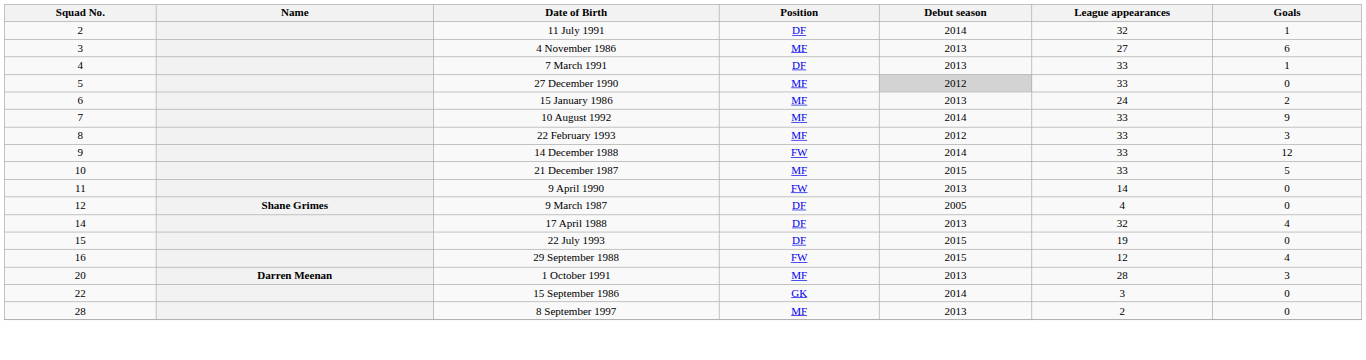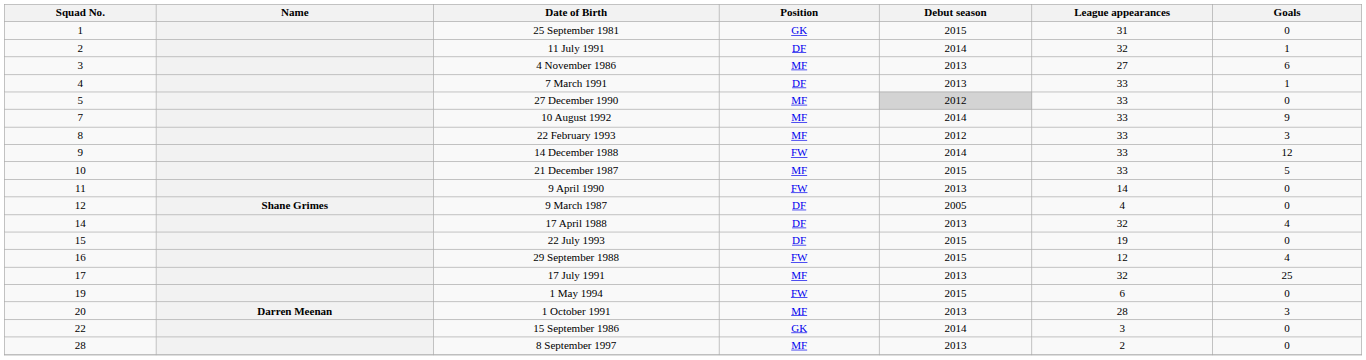+ row: 1 | 25 September 1981 | GK | 2015 | 31 | 0
- row: 6 | 15 January 1986 | MF | 2013 | 24 | 2
+ row: 17 | 17 July 1991 | MF | 2013 | 32 | 25
+ row: 19 | 1 May 1994 | FW | 2015 | 6 | 0
